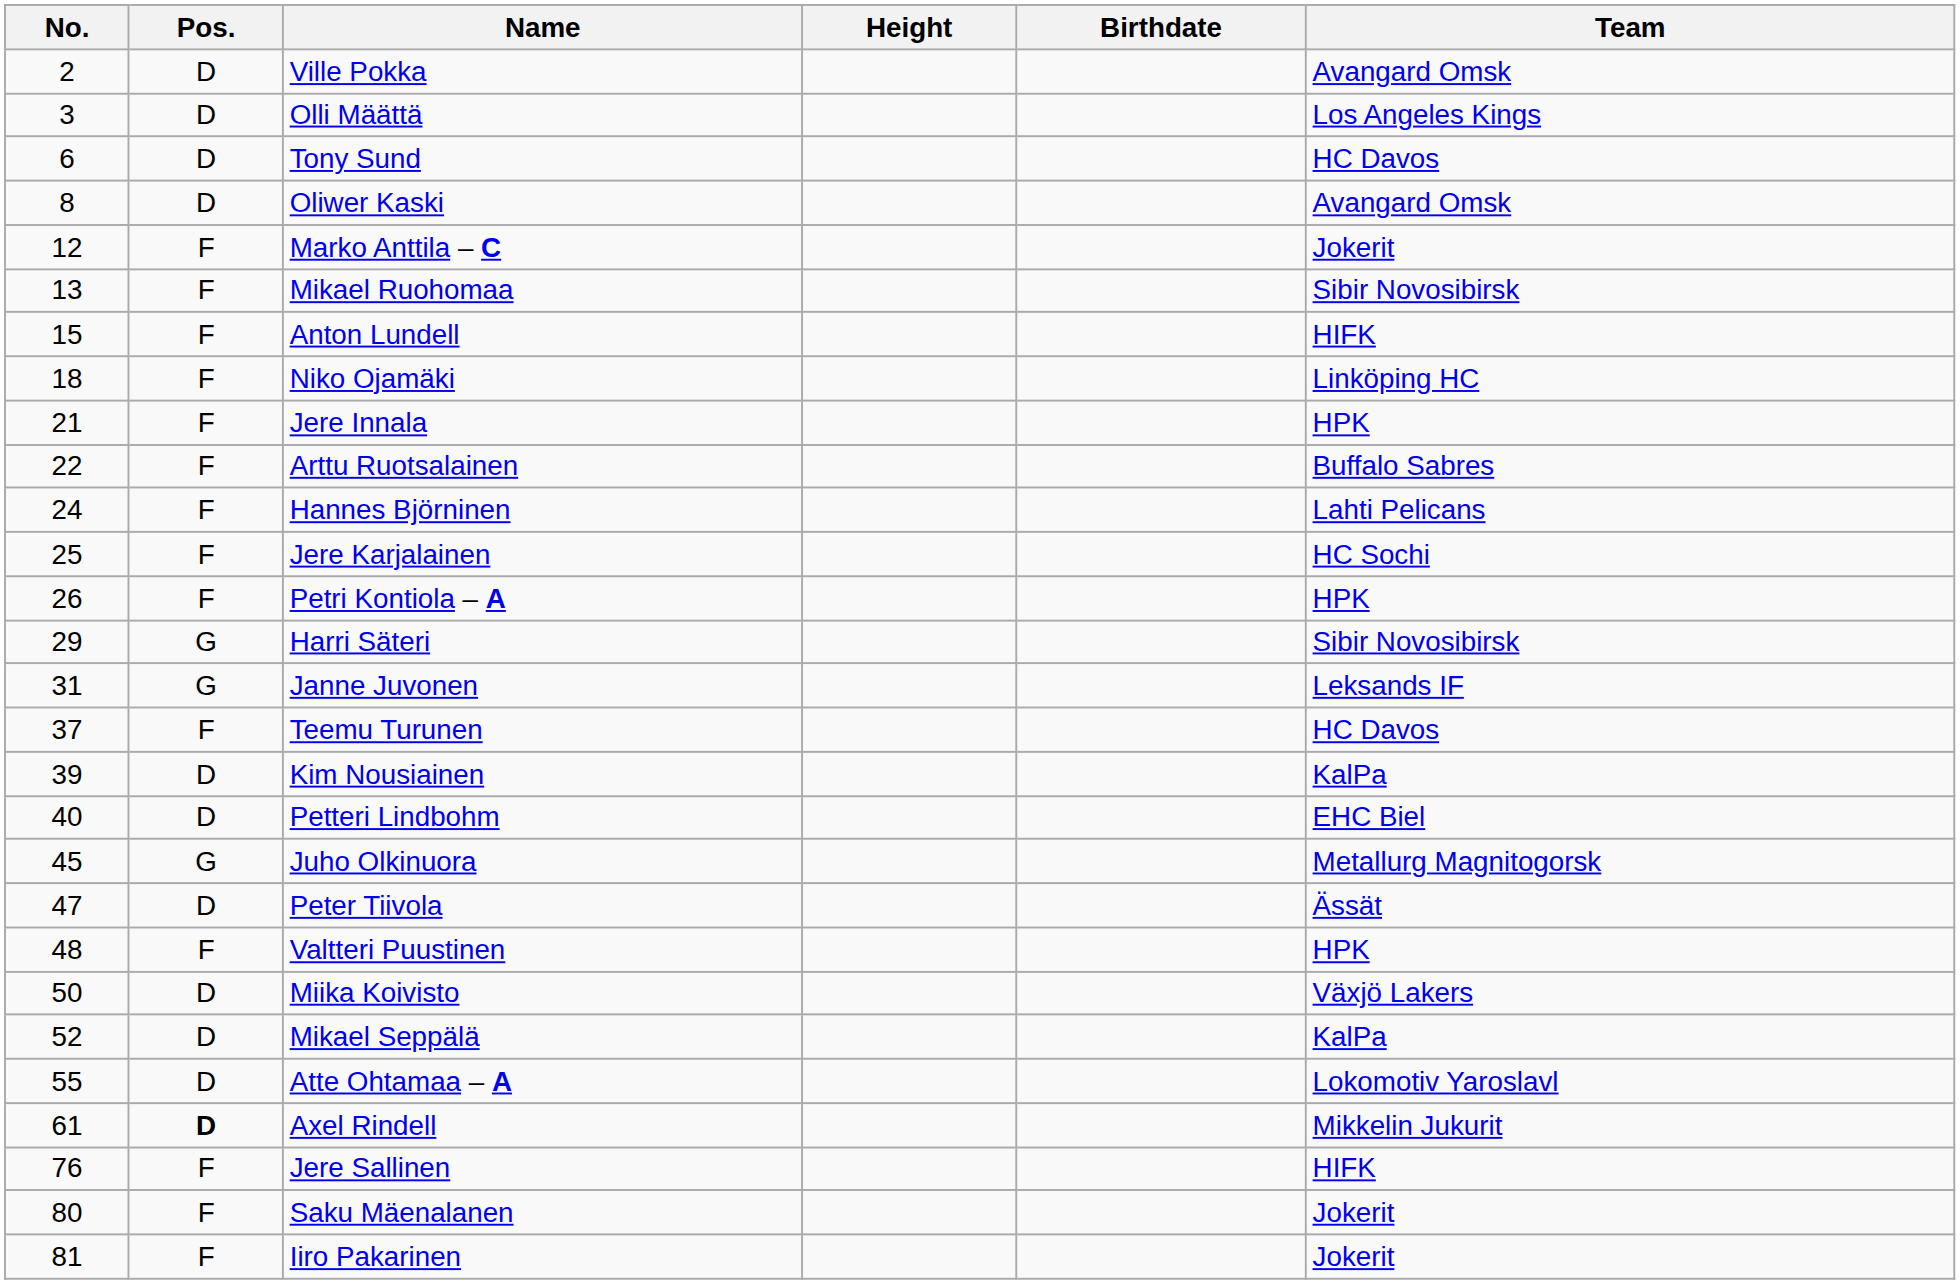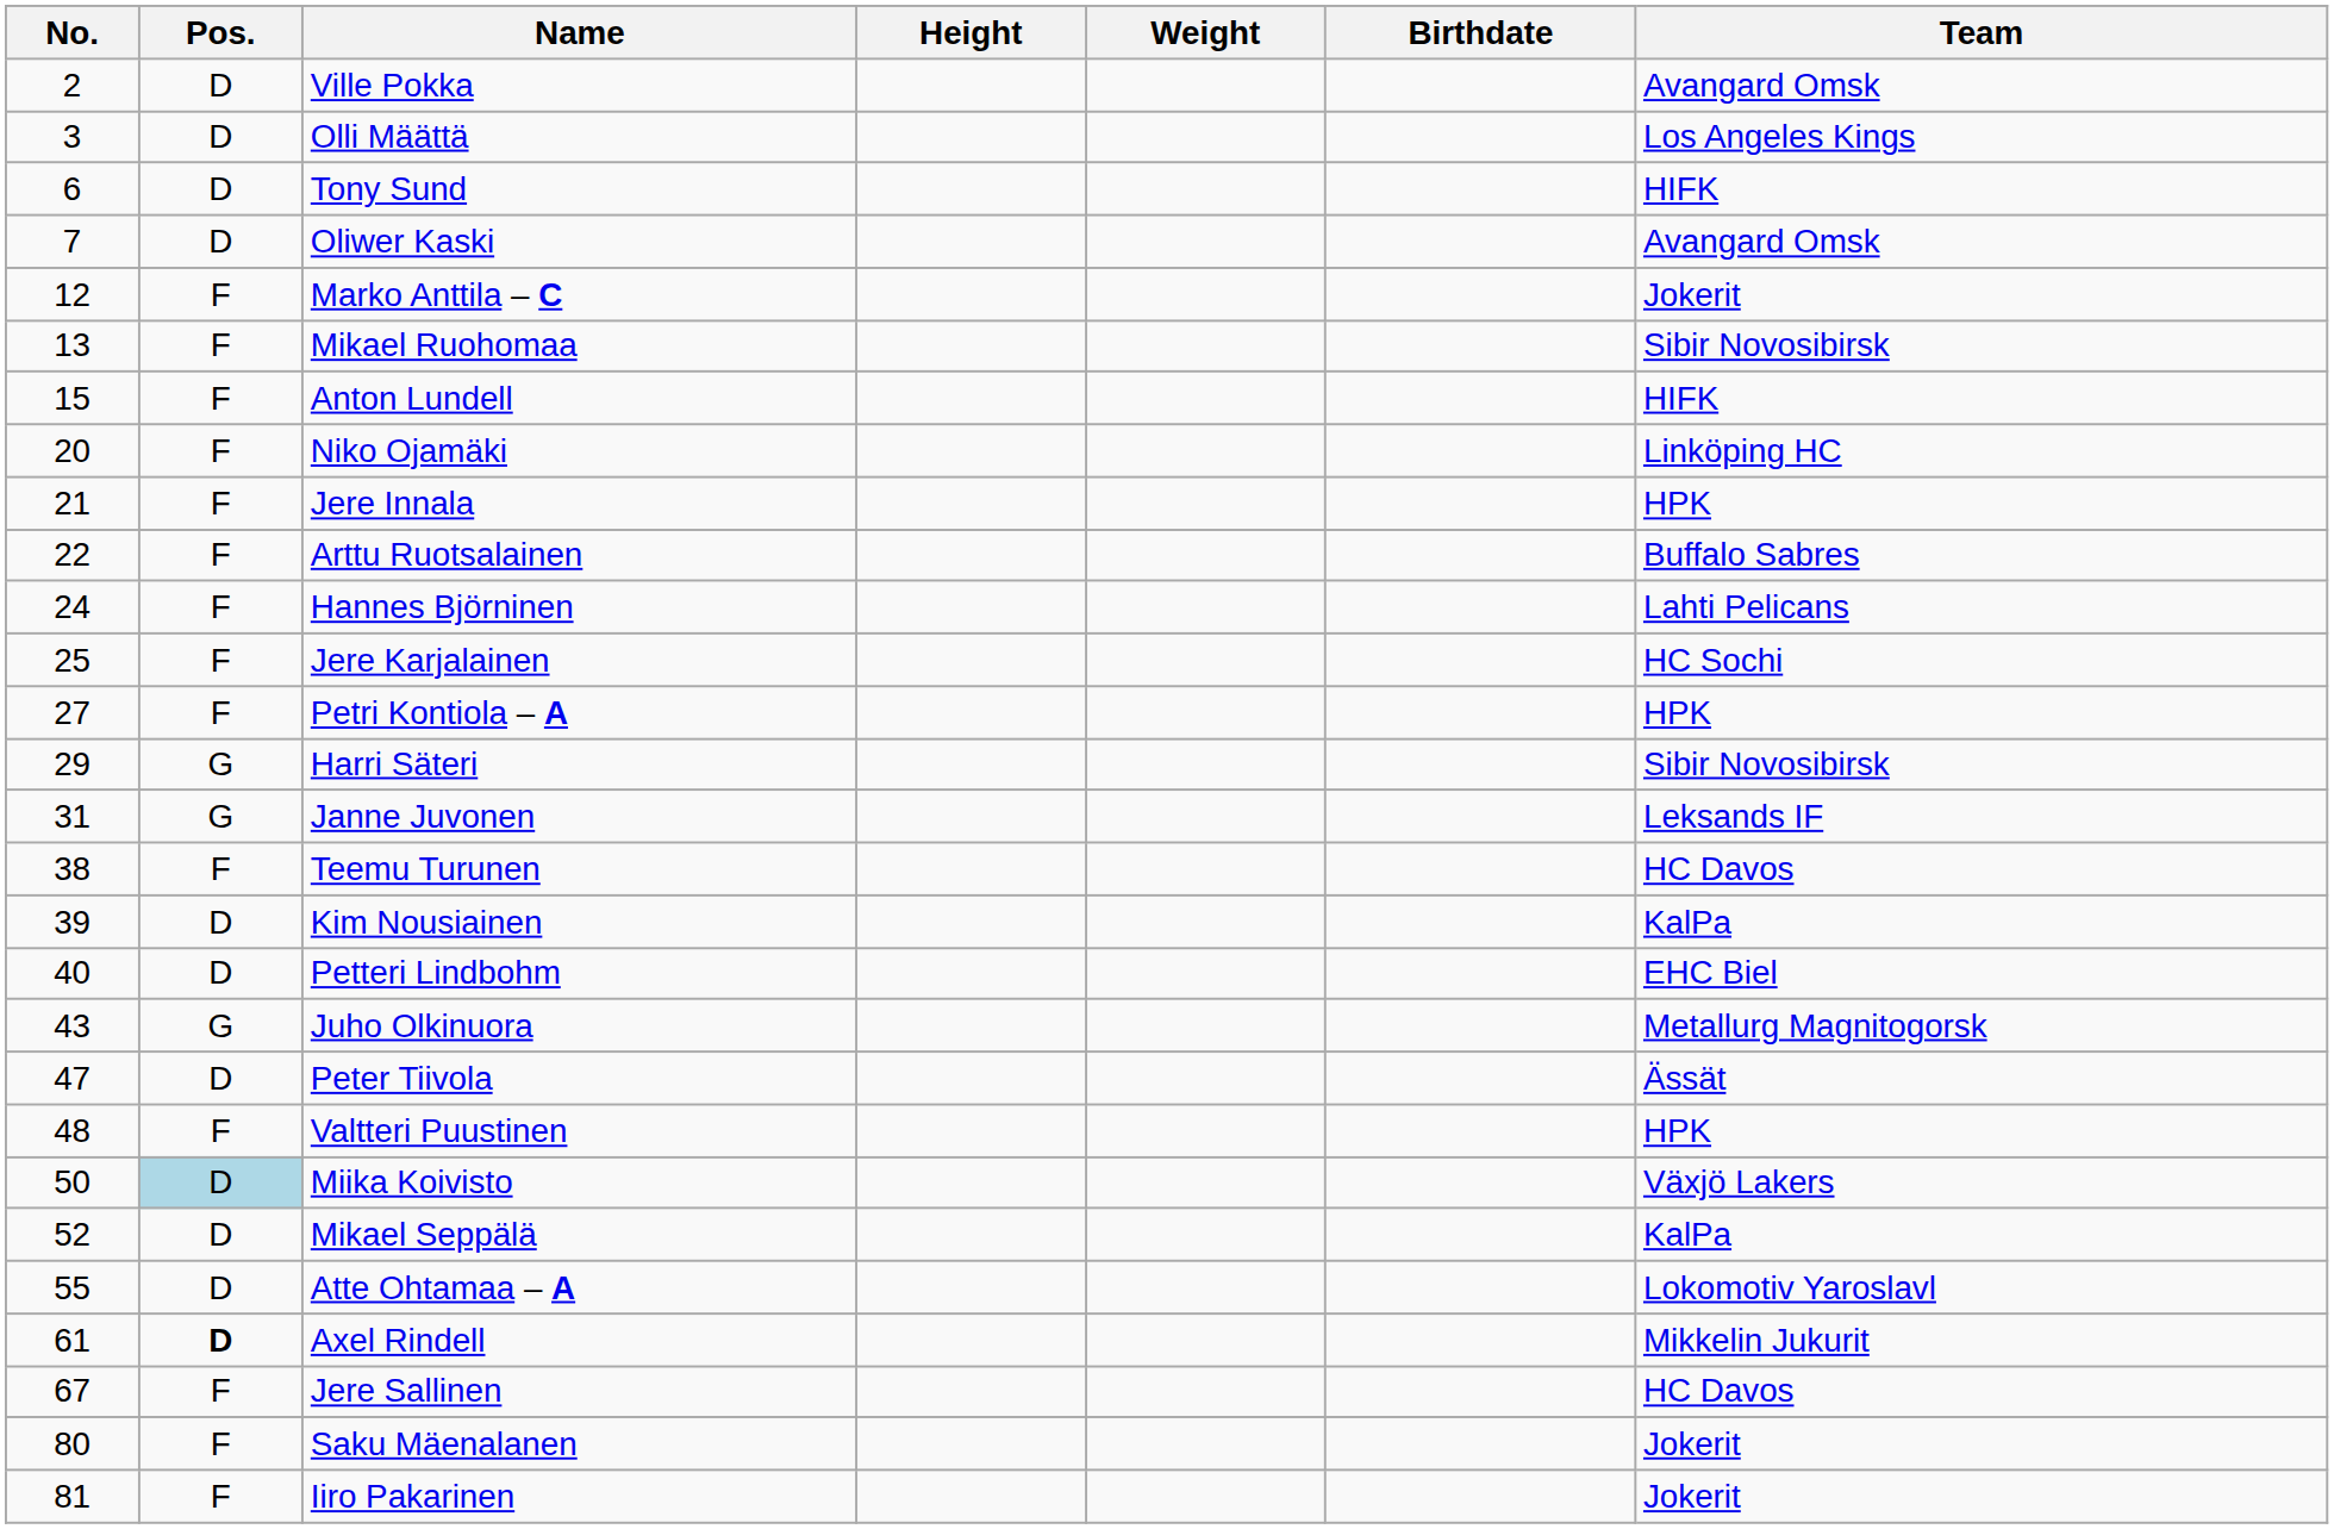+ column: Weight
Tony Sund | Team: HC Davos -> HIFK
Oliwer Kaski | No.: 8 -> 7
Niko Ojamäki | No.: 18 -> 20
Petri Kontiola – A | No.: 26 -> 27
Teemu Turunen | No.: 37 -> 38
Juho Olkinuora | No.: 45 -> 43
Miika Koivisto | Pos.: no background -> lightblue background
Jere Sallinen | No.: 76 -> 67
Jere Sallinen | Team: HIFK -> HC Davos
